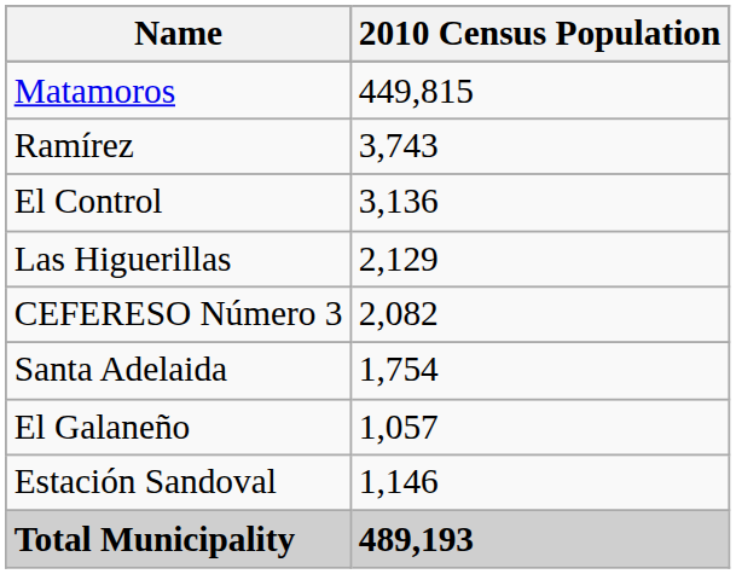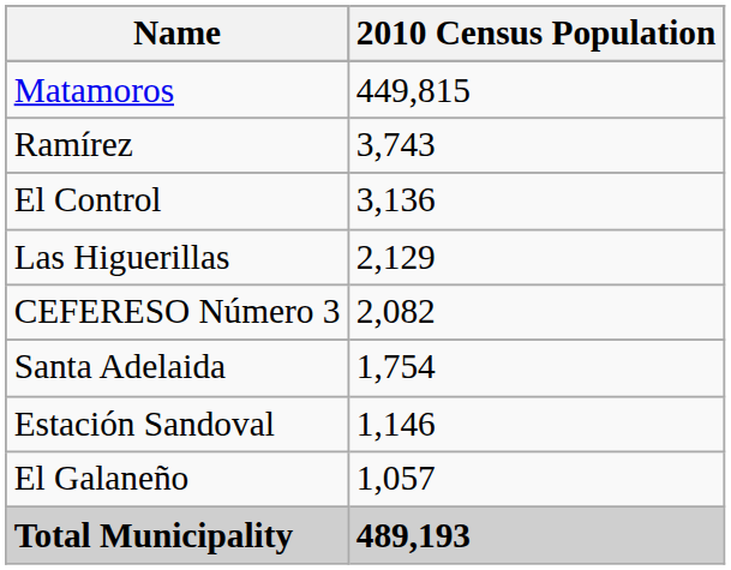rows swapped: Estación Sandoval <-> El Galaneño
